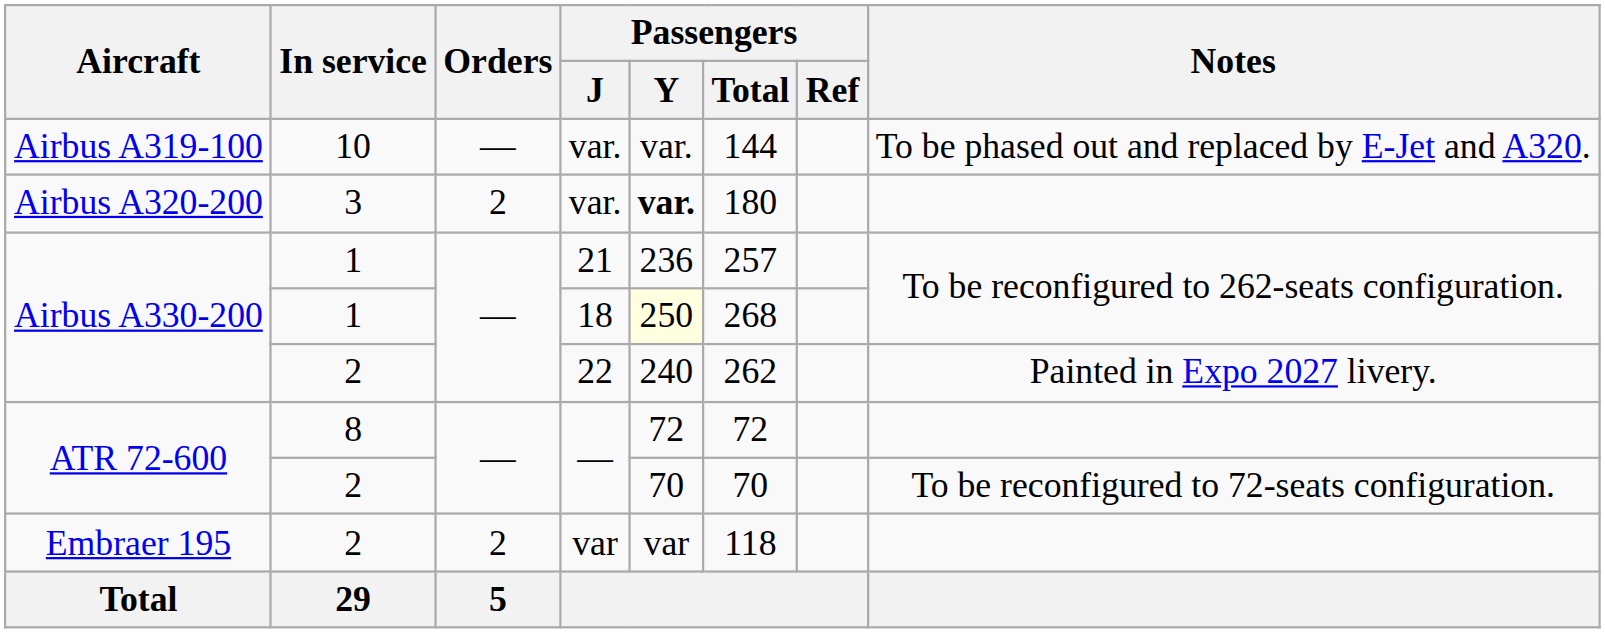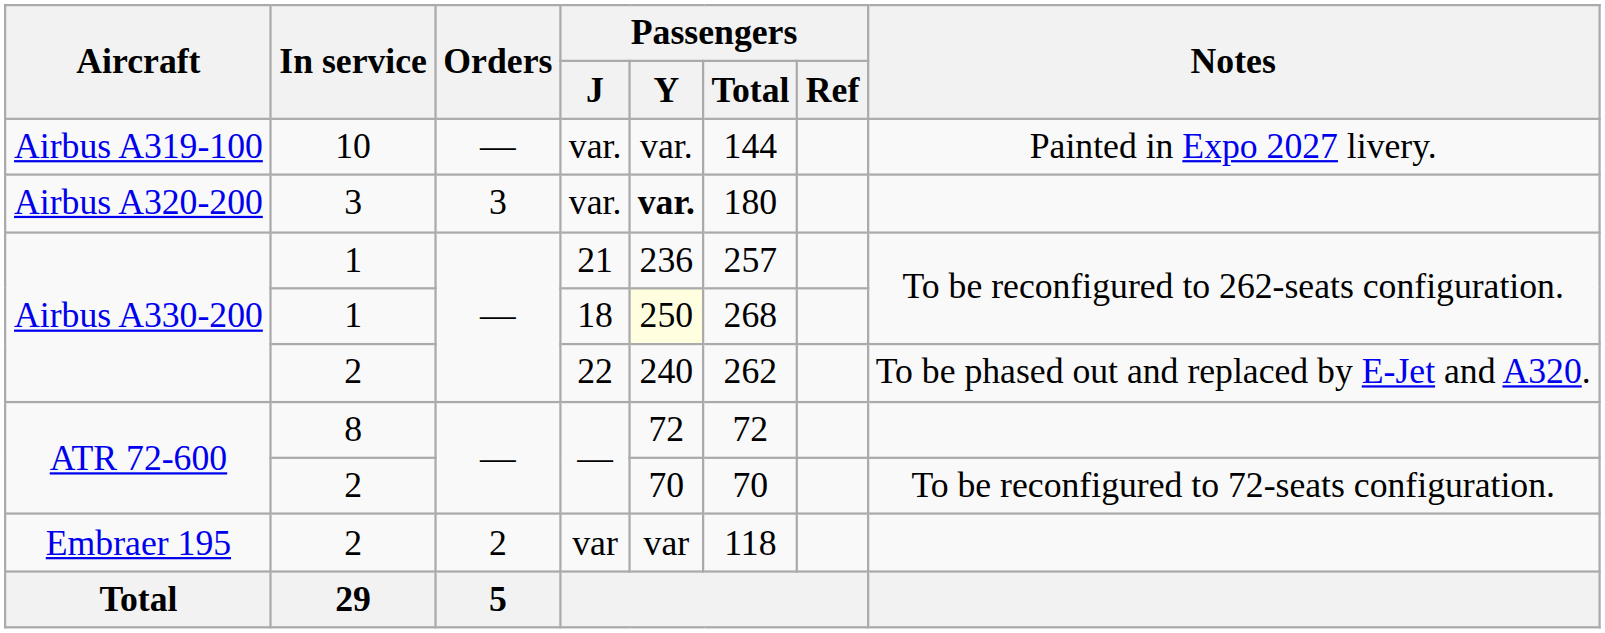10 / var. | Notes: To be phased out and replaced by E-Jet and A320. -> Painted in Expo 2027 livery.
3 / var. | Orders: 2 -> 3
22 | Notes: Painted in Expo 2027 livery. -> To be phased out and replaced by E-Jet and A320.
